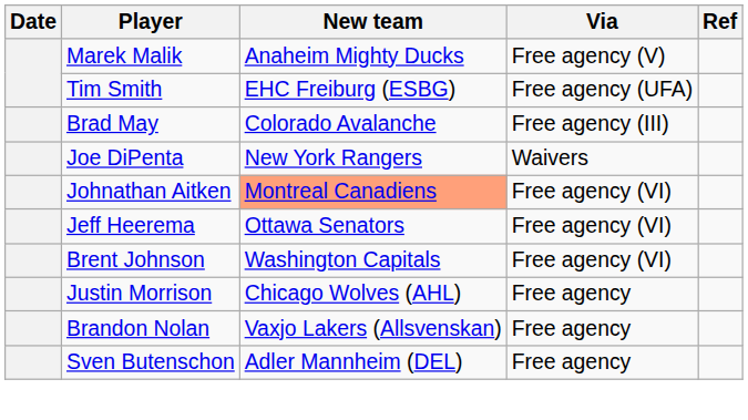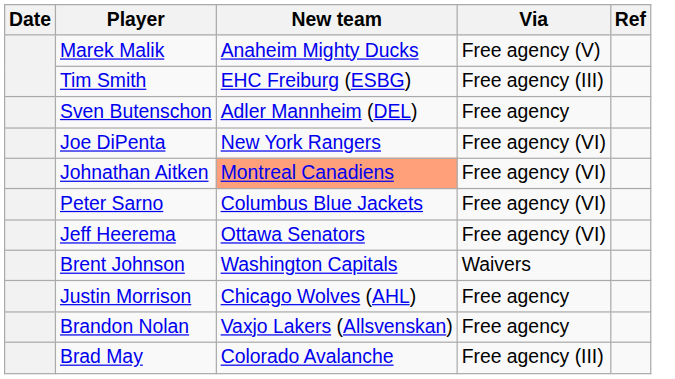Tim Smith | Via: Free agency (UFA) -> Free agency (III)
rows swapped: Brad May <-> Sven Butenschon
Joe DiPenta | Via: Waivers -> Free agency (VI)
+ row: Peter Sarno | Columbus Blue Jackets | Free agency (VI)
Brent Johnson | Via: Free agency (VI) -> Waivers
